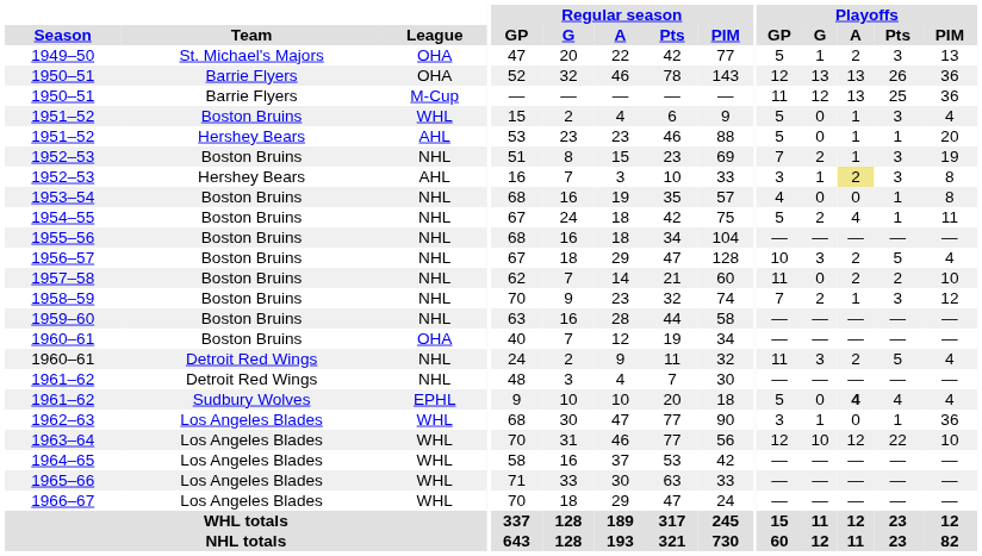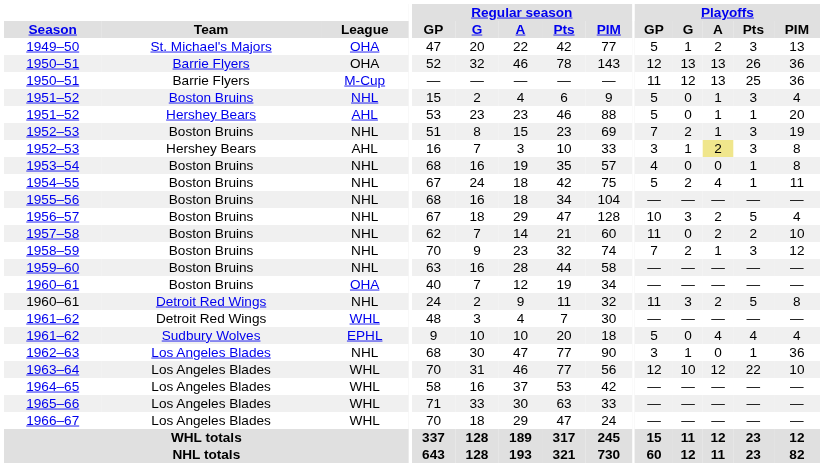1951–52 / Boston Bruins | League: WHL -> NHL
1960–61 / Detroit Red Wings | Playoffs / PIM: 4 -> 8
1961–62 / Detroit Red Wings | League: NHL -> WHL
1961–62 / Sudbury Wolves | Playoffs / A: bold -> normal
1962–63 | League: WHL -> NHL
